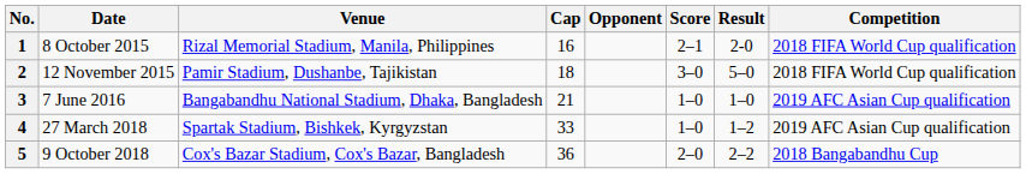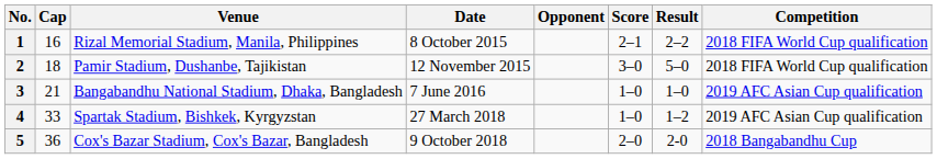columns swapped: Date <-> Cap
1 | Result: 2-0 -> 2–2
5 | Result: 2–2 -> 2-0
